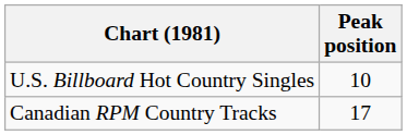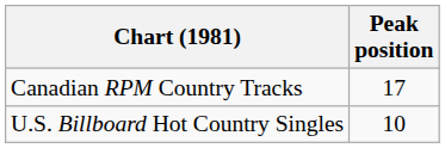rows swapped: U.S. Billboard Hot Country Singles <-> Canadian RPM Country Tracks
